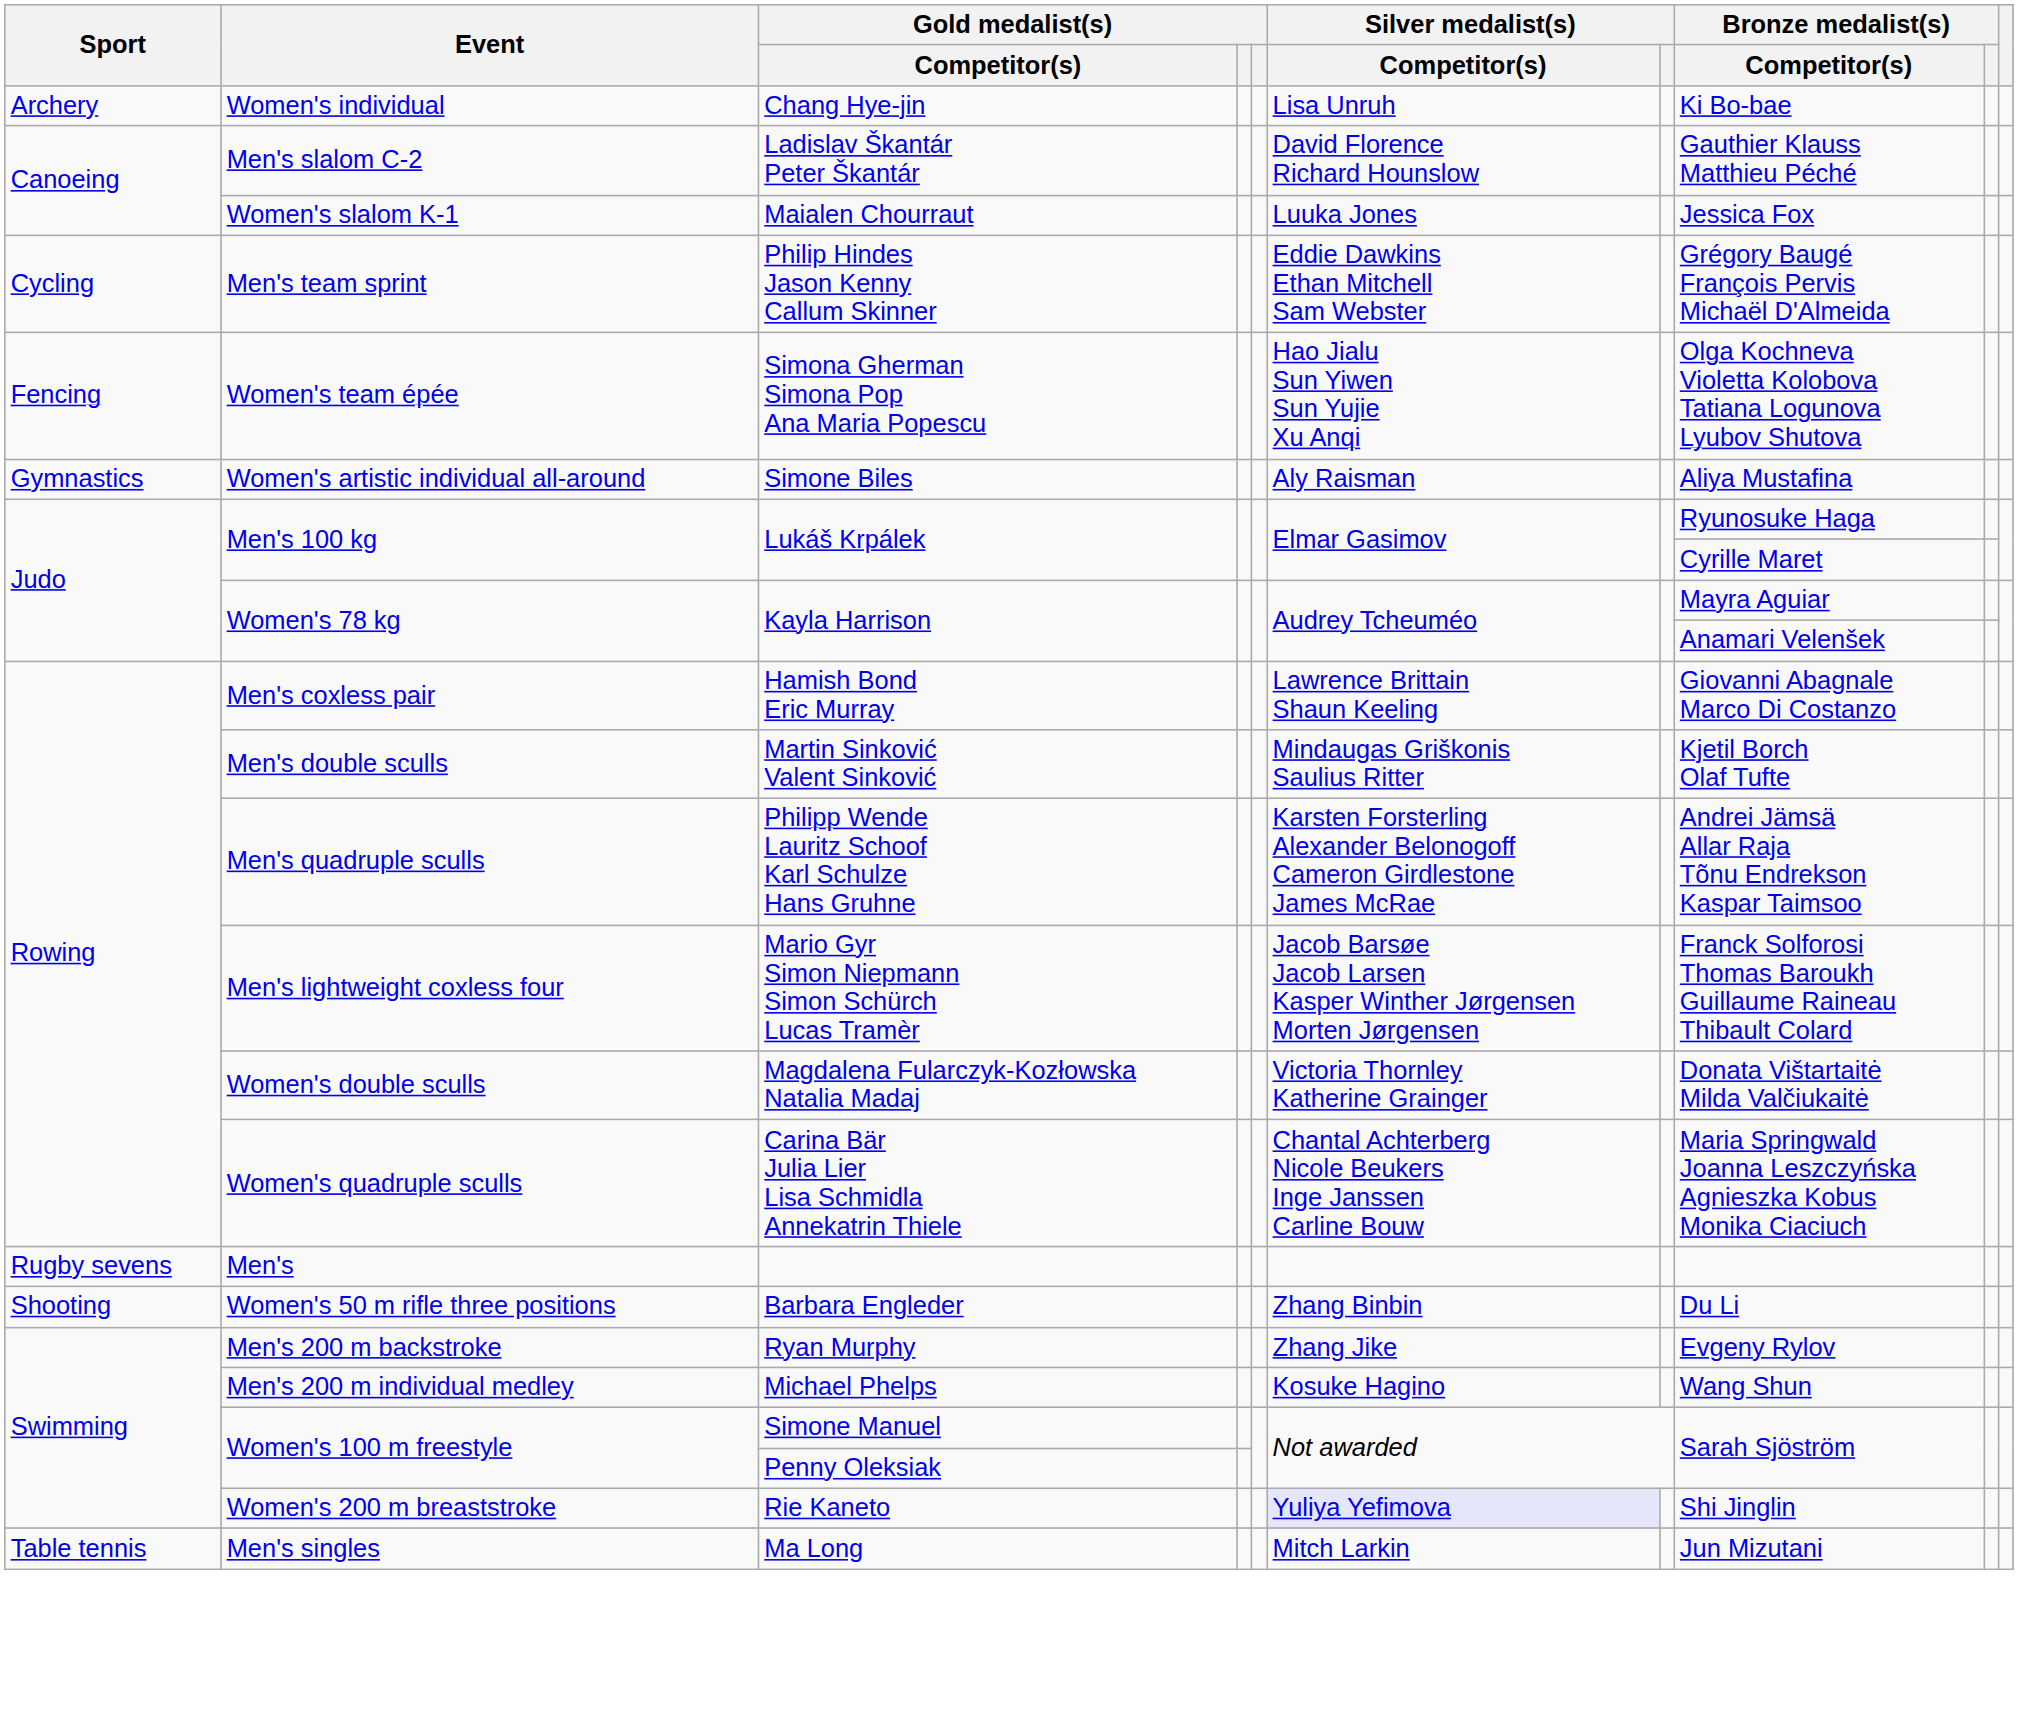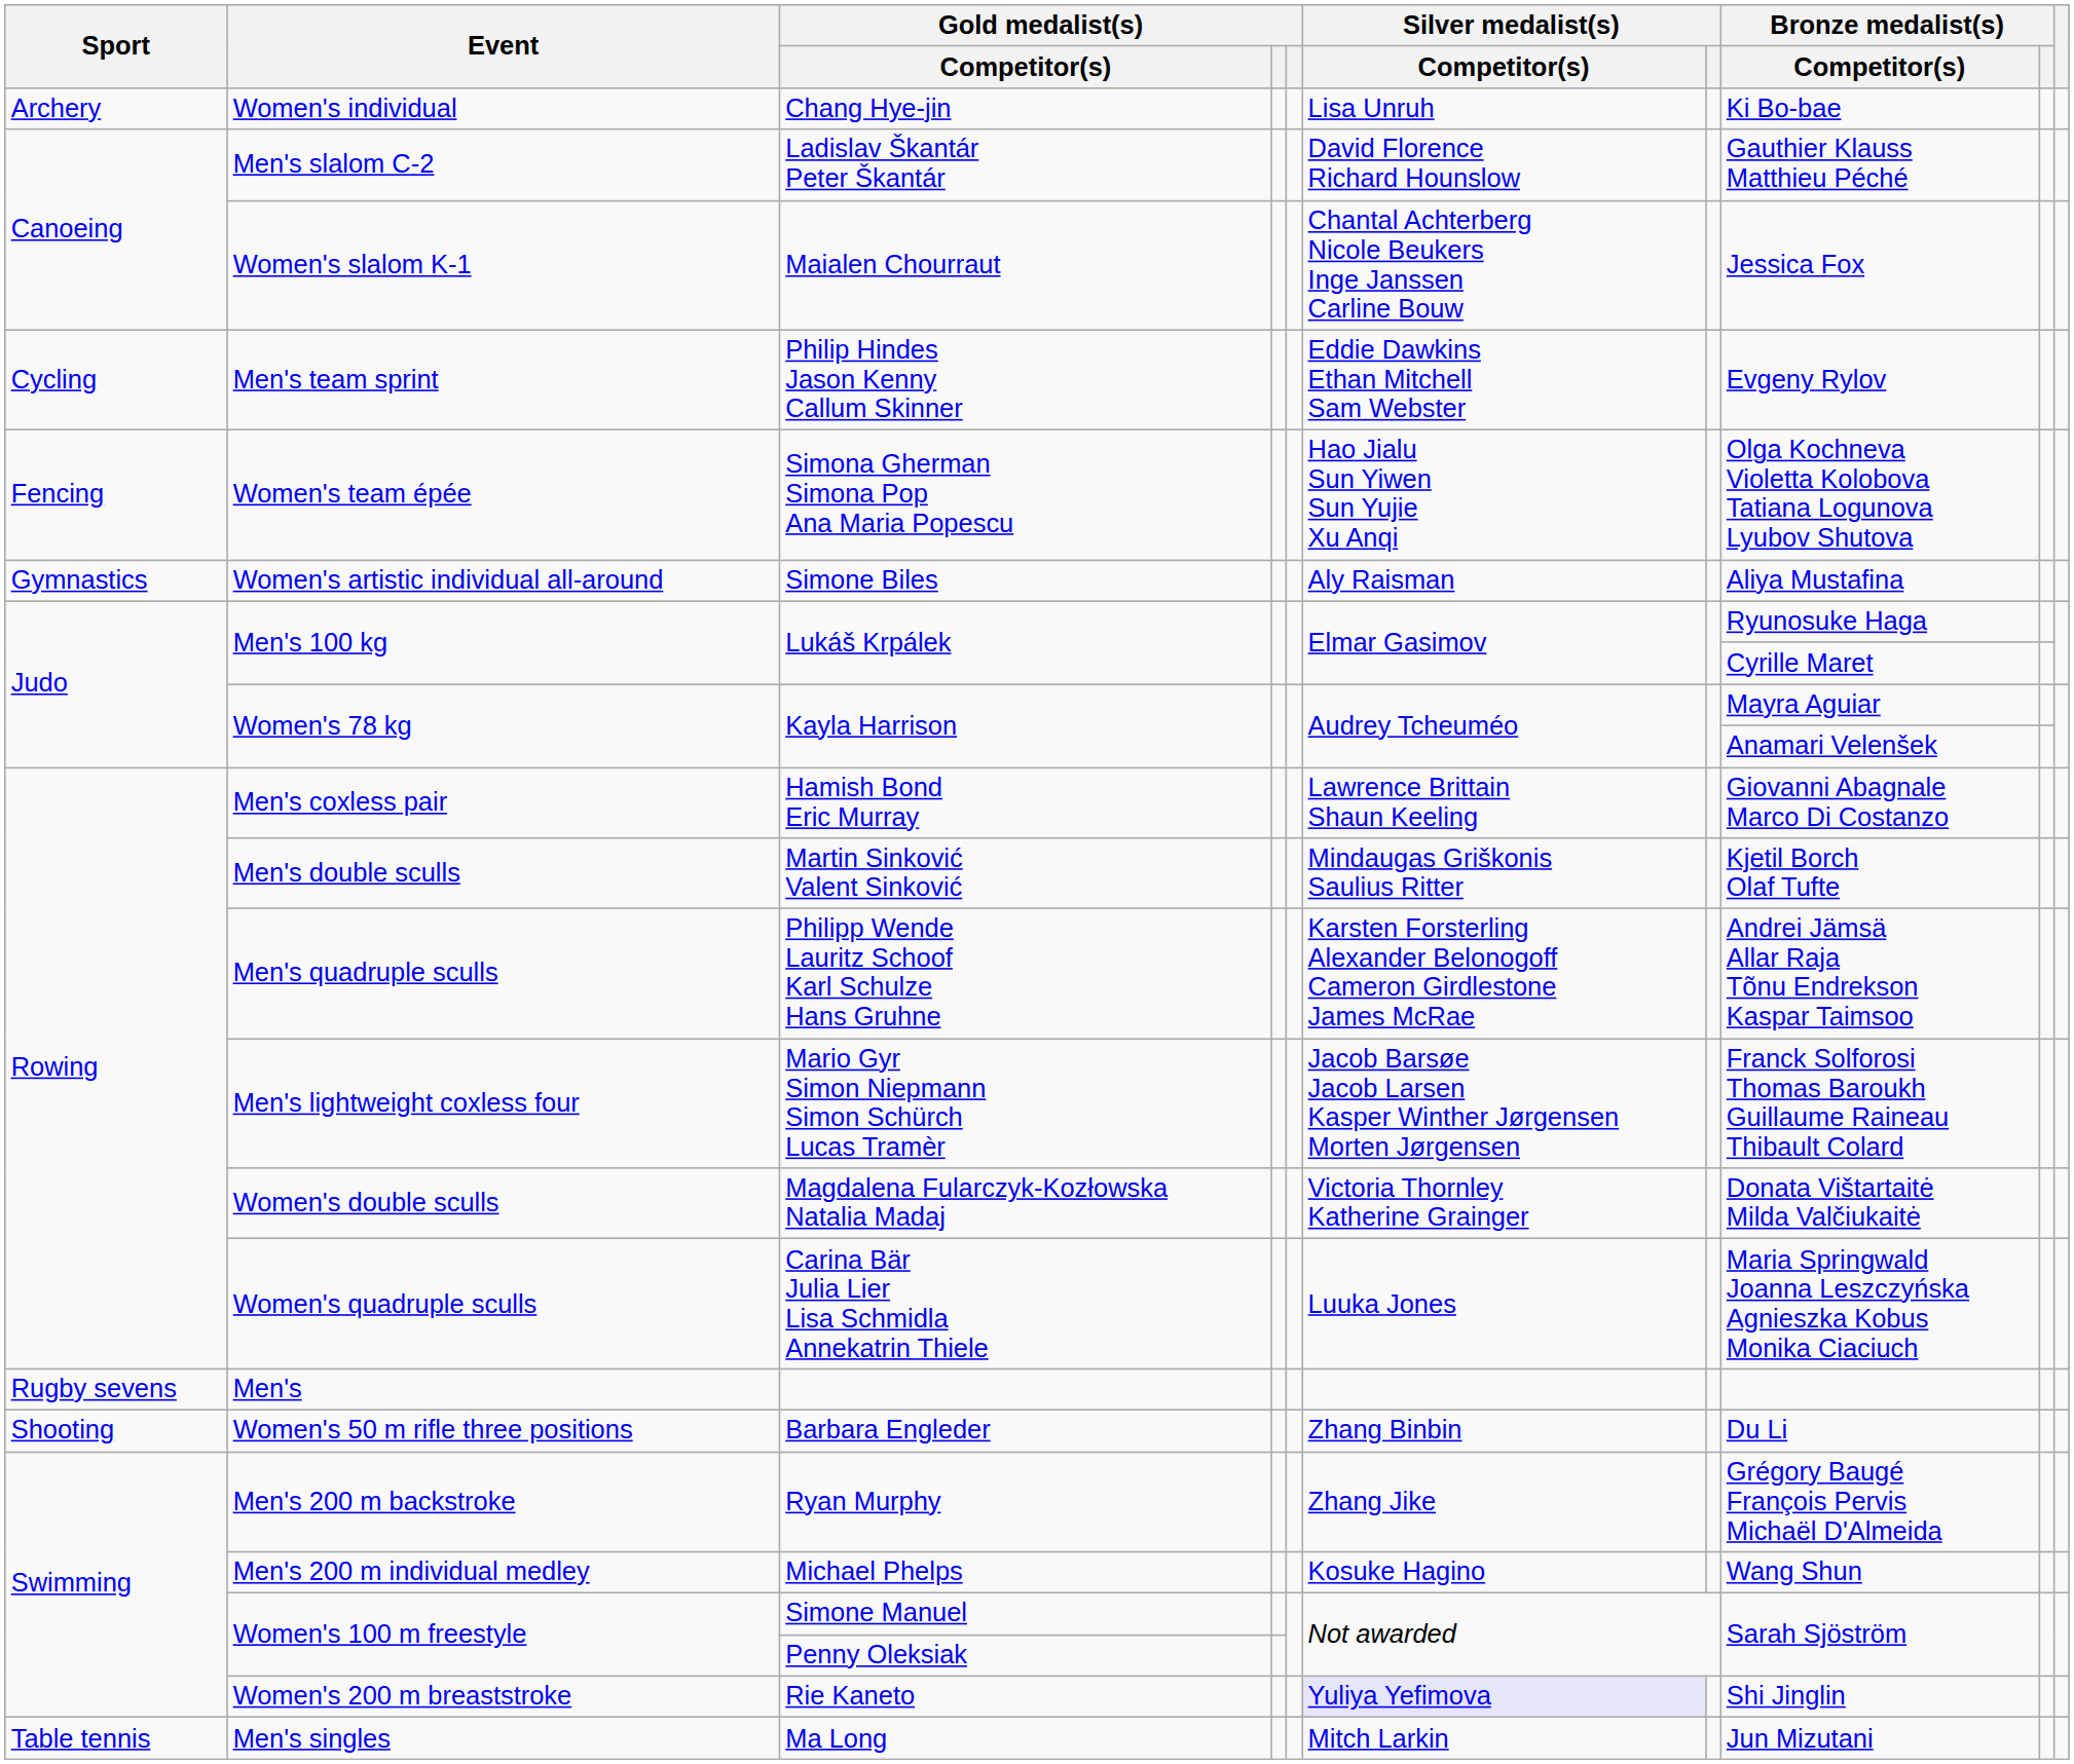Maialen Chourraut | Silver medalist(s) / Competitor(s): Luuka Jones -> Chantal Achterberg Nicole Beukers Inge Janssen Carline Bouw
Philip Hindes Jason Kenny Callum Skinner | Bronze medalist(s) / Competitor(s): Grégory Baugé François Pervis Michaël D'Almeida -> Evgeny Rylov
Carina Bär Julia Lier Lisa Schmidla Annekatrin Thiele | Silver medalist(s) / Competitor(s): Chantal Achterberg Nicole Beukers Inge Janssen Carline Bouw -> Luuka Jones
Ryan Murphy | Bronze medalist(s) / Competitor(s): Evgeny Rylov -> Grégory Baugé François Pervis Michaël D'Almeida
